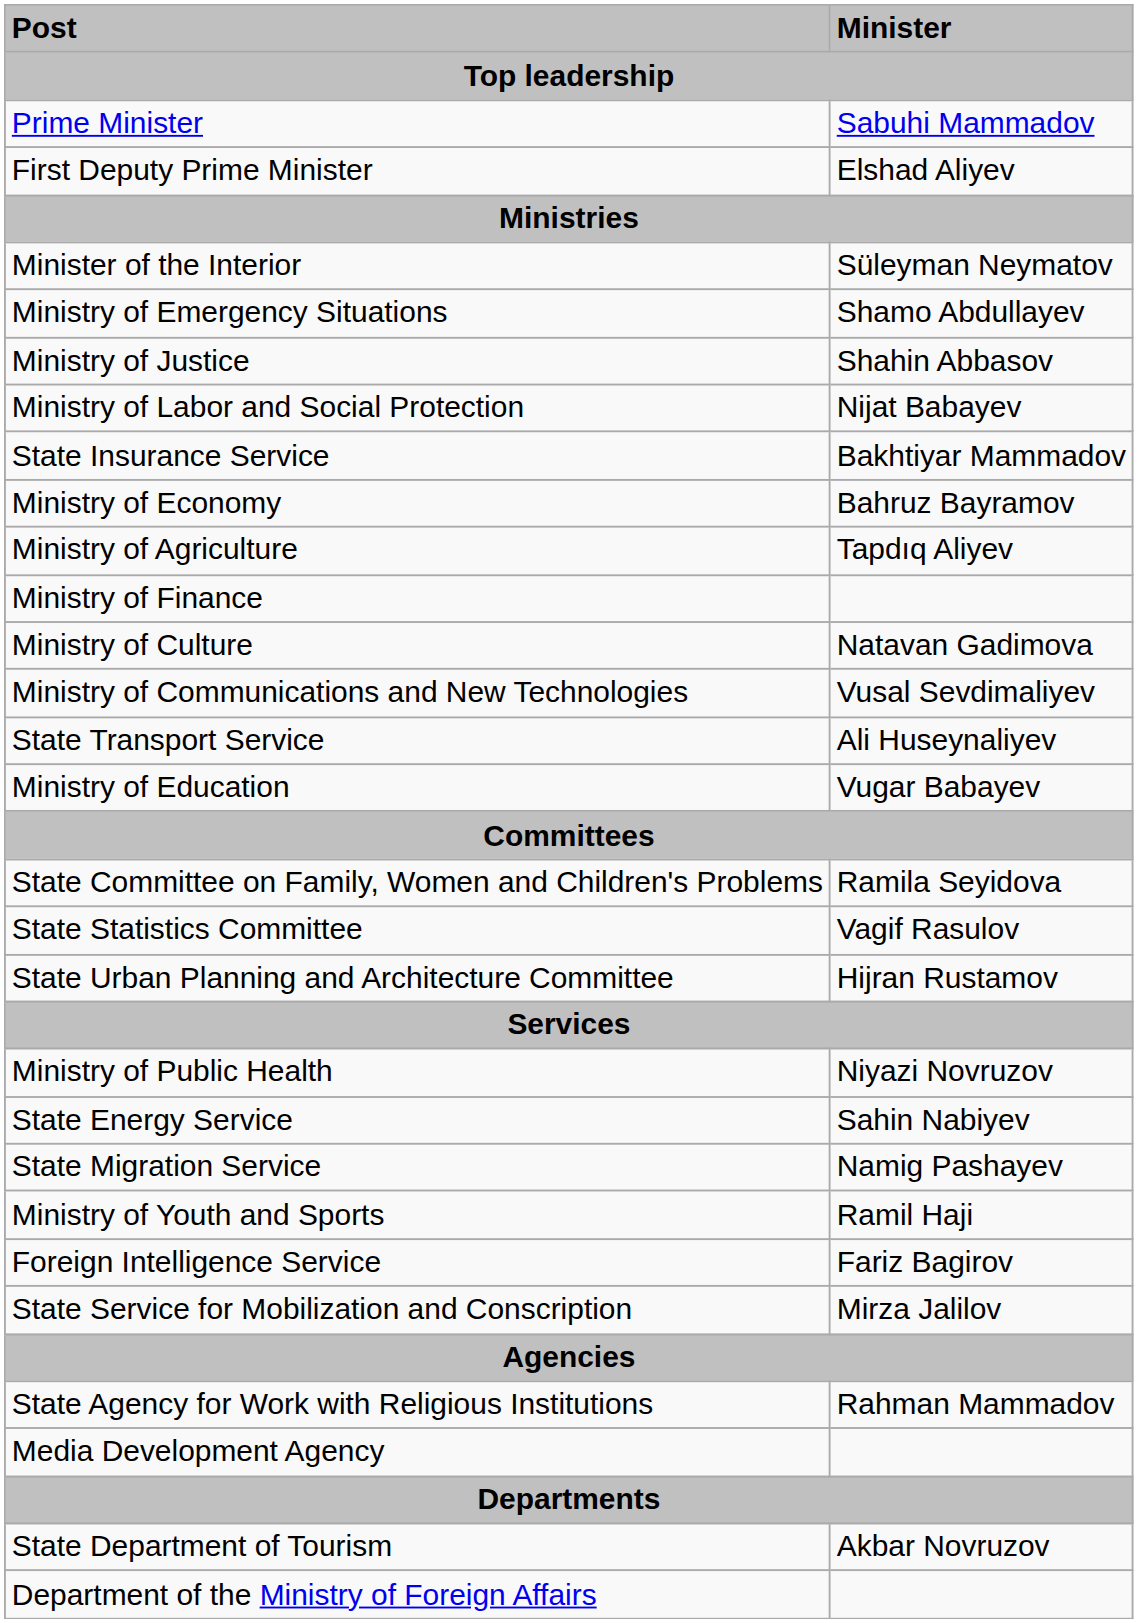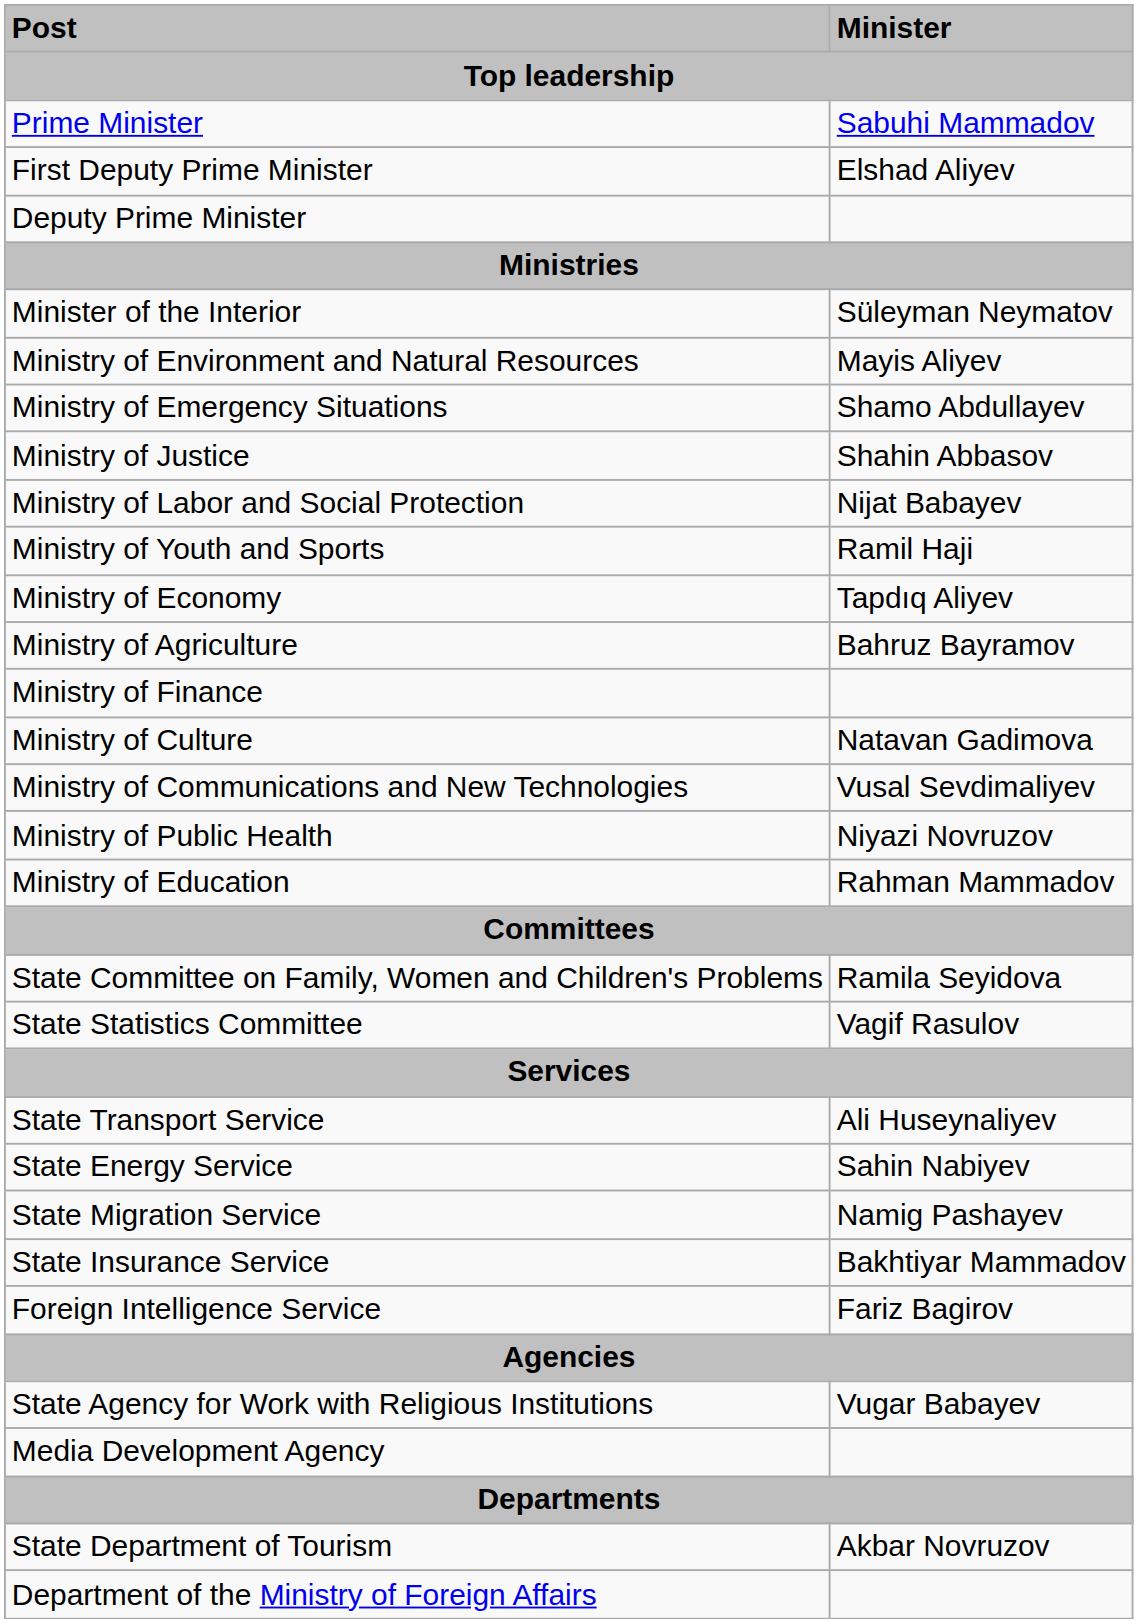+ row: Deputy Prime Minister
+ row: Ministry of Environment and Natural Resources | Mayis Aliyev
rows swapped: Ministry of Youth and Sports <-> State Insurance Service
Ministry of Economy | Minister: Bahruz Bayramov -> Tapdıq Aliyev
Ministry of Agriculture | Minister: Tapdıq Aliyev -> Bahruz Bayramov
rows swapped: Ministry of Public Health <-> State Transport Service
Ministry of Education | Minister: Vugar Babayev -> Rahman Mammadov
- row: State Urban Planning and Architecture Committee | Hijran Rustamov
- row: State Service for Mobilization and Conscription | Mirza Jalilov
State Agency for Work with Religious Institutions | Minister: Rahman Mammadov -> Vugar Babayev
